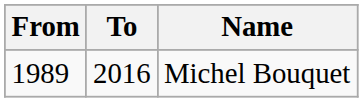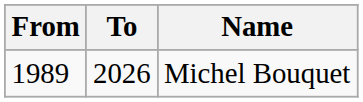Michel Bouquet | To: 2016 -> 2026
